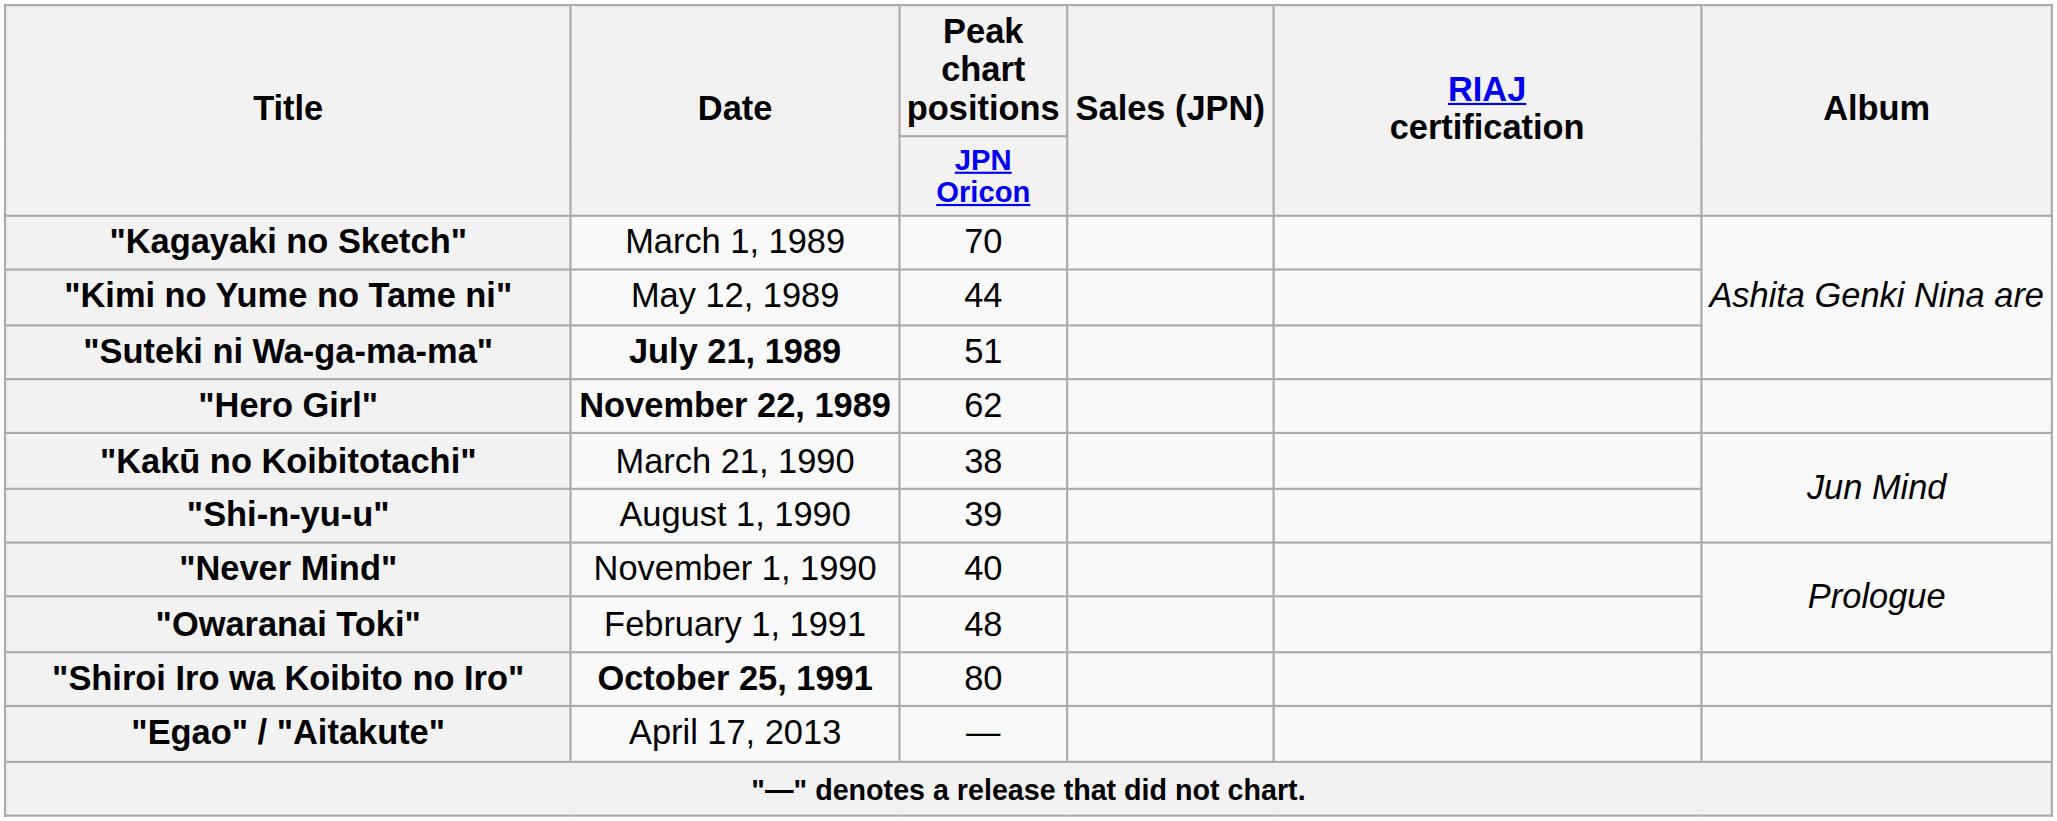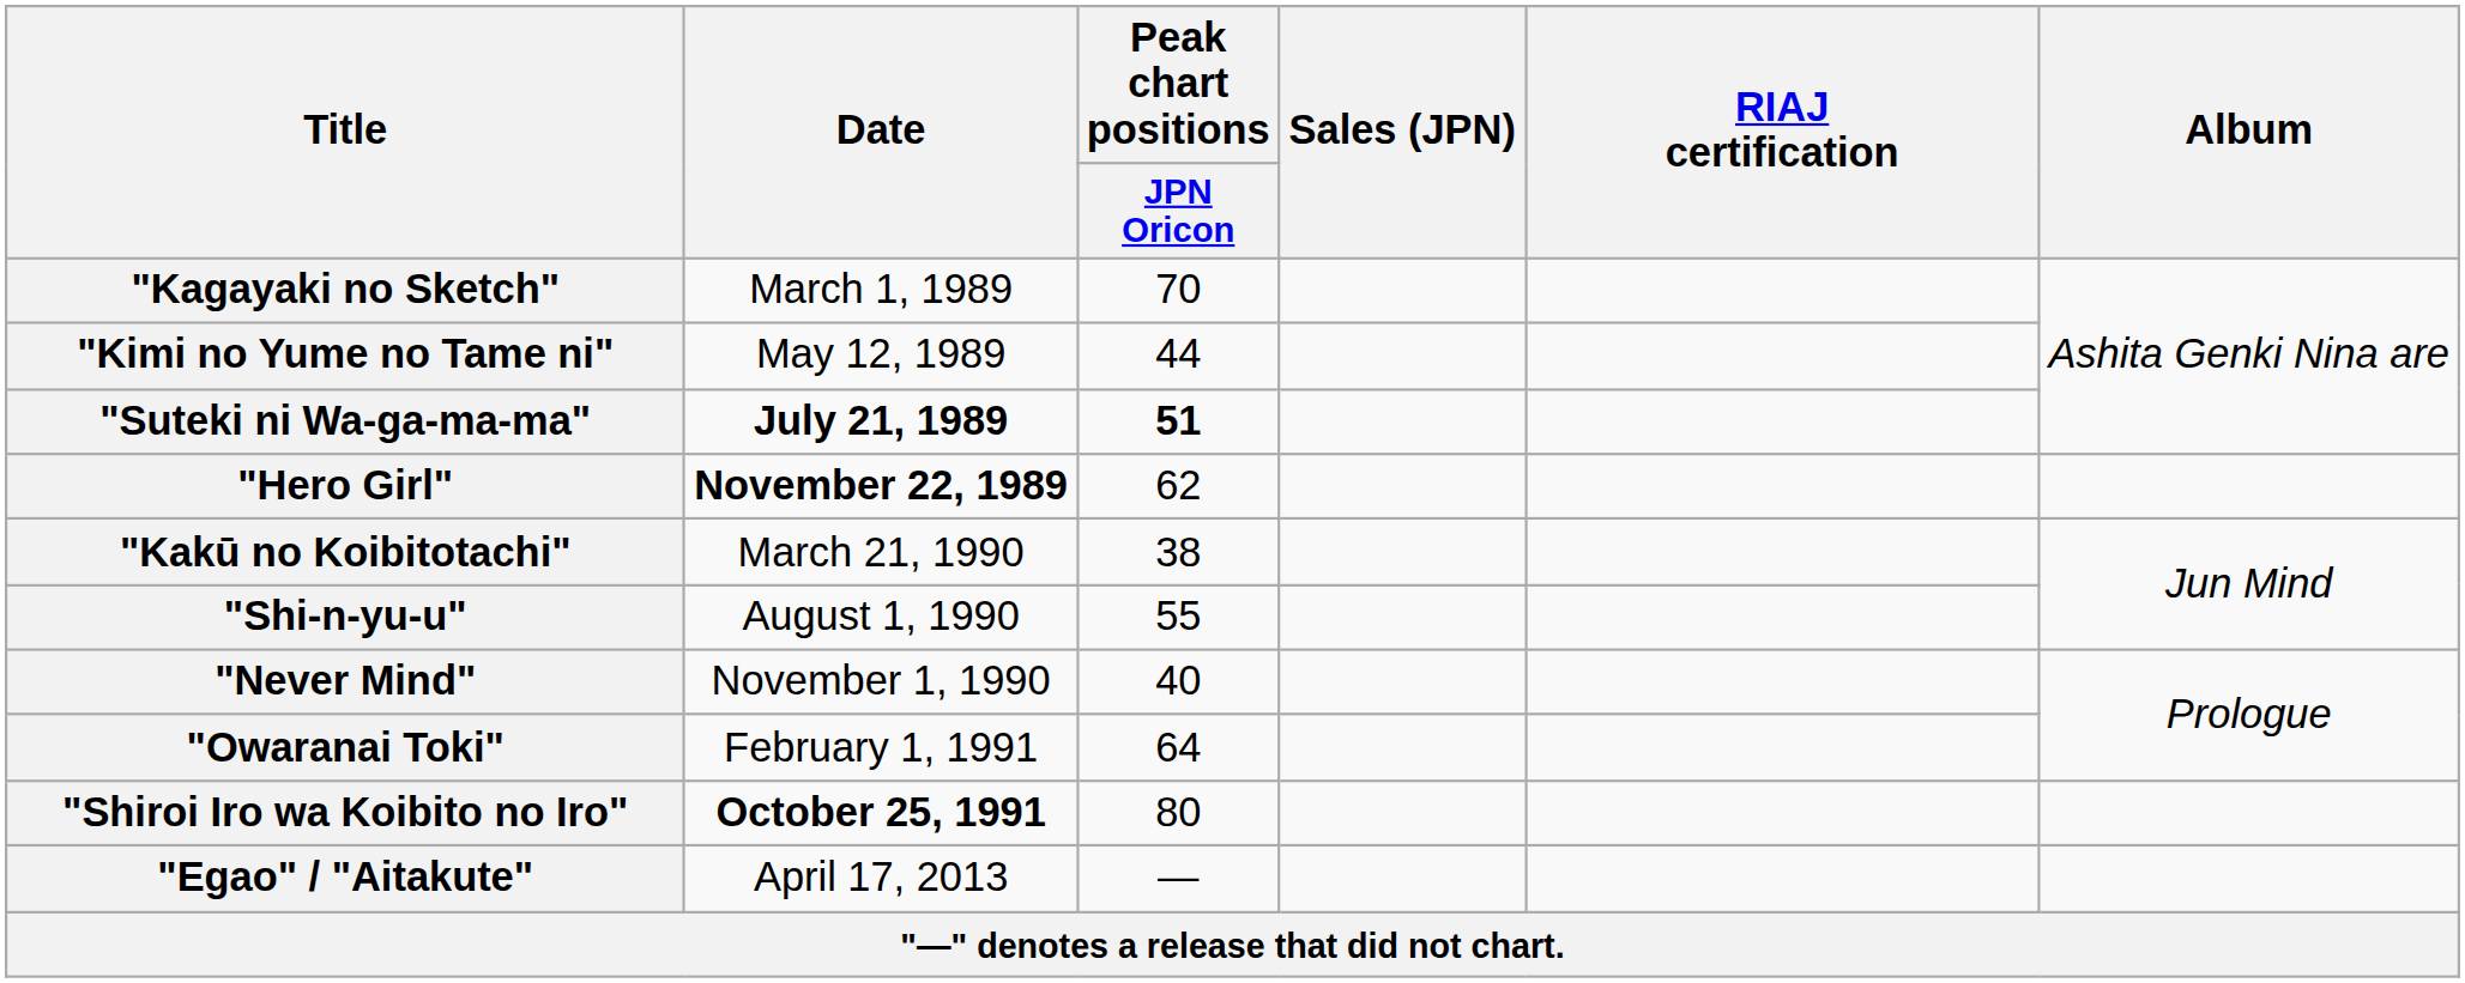"Suteki ni Wa-ga-ma-ma" | Peak chart positions / JPN Oricon: normal -> bold
"Shi-n-yu-u" | Peak chart positions / JPN Oricon: 39 -> 55
"Owaranai Toki" | Peak chart positions / JPN Oricon: 48 -> 64
